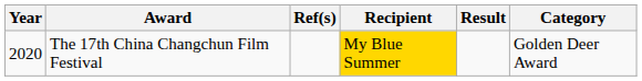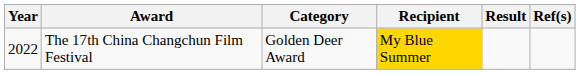columns swapped: Category <-> Ref(s)
The 17th China Changchun Film Festival | Year: 2020 -> 2022
